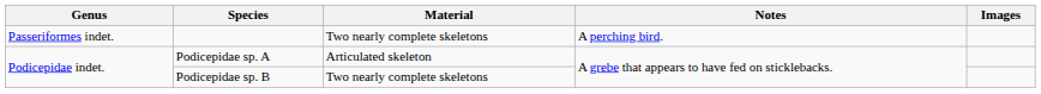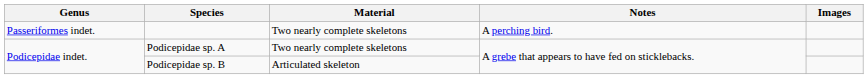Podicepidae sp. A | Material: Articulated skeleton -> Two nearly complete skeletons
Podicepidae sp. B | Material: Two nearly complete skeletons -> Articulated skeleton
